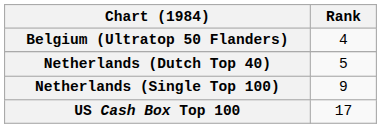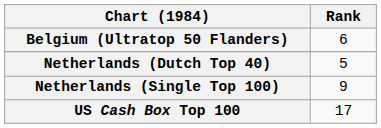Belgium (Ultratop 50 Flanders) | Rank: 4 -> 6
